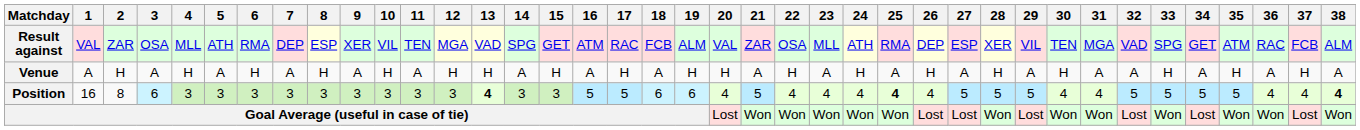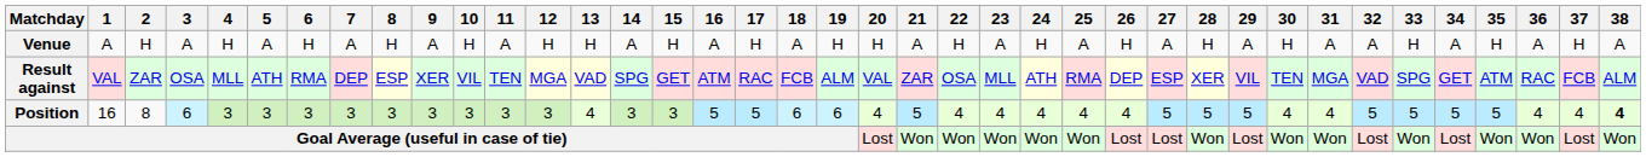rows swapped: Result against <-> Venue
Position | 13: bold -> normal
Position | 25: bold -> normal
